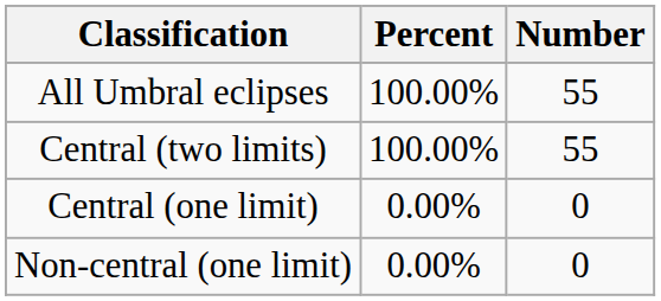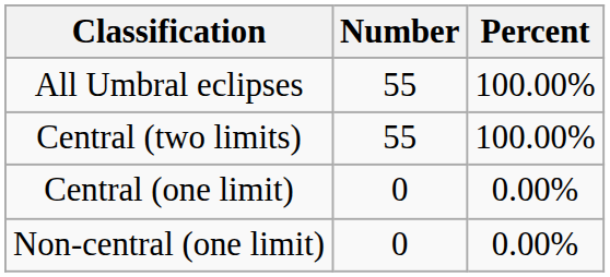columns swapped: Number <-> Percent
